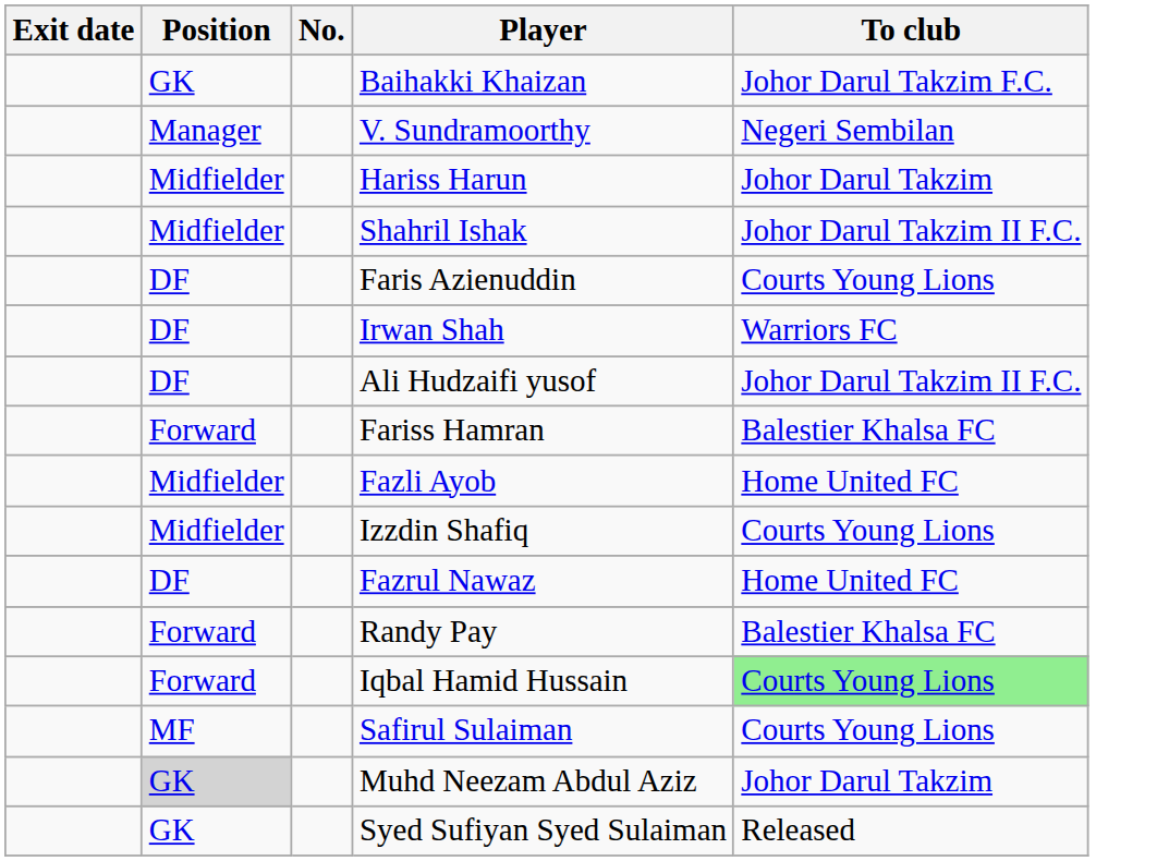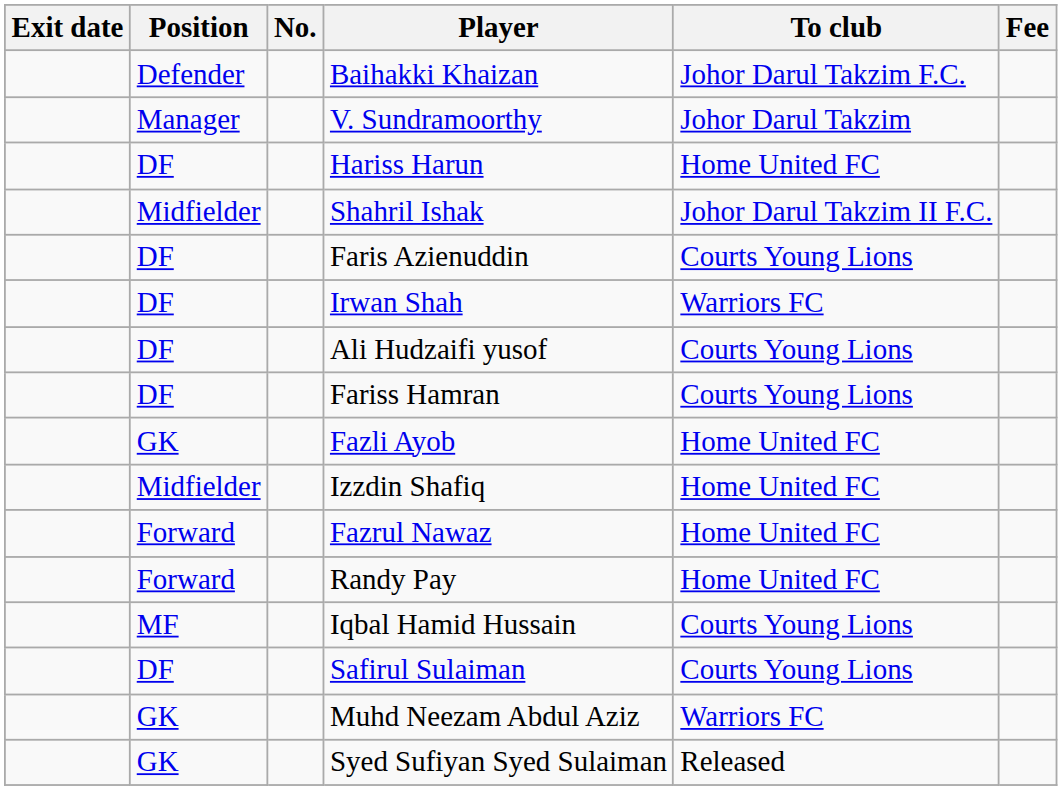+ column: Fee
Baihakki Khaizan | Position: GK -> Defender
V. Sundramoorthy | To club: Negeri Sembilan -> Johor Darul Takzim
Hariss Harun | Position: Midfielder -> DF
Hariss Harun | To club: Johor Darul Takzim -> Home United FC
Ali Hudzaifi yusof | To club: Johor Darul Takzim II F.C. -> Courts Young Lions
Fariss Hamran | Position: Forward -> DF
Fariss Hamran | To club: Balestier Khalsa FC -> Courts Young Lions
Fazli Ayob | Position: Midfielder -> GK
Izzdin Shafiq | To club: Courts Young Lions -> Home United FC
Fazrul Nawaz | Position: DF -> Forward
Randy Pay | To club: Balestier Khalsa FC -> Home United FC
Iqbal Hamid Hussain | Position: Forward -> MF
Iqbal Hamid Hussain | To club: lightgreen background -> no background
Safirul Sulaiman | Position: MF -> DF
Muhd Neezam Abdul Aziz | Position: lightgrey background -> no background
Muhd Neezam Abdul Aziz | To club: Johor Darul Takzim -> Warriors FC
